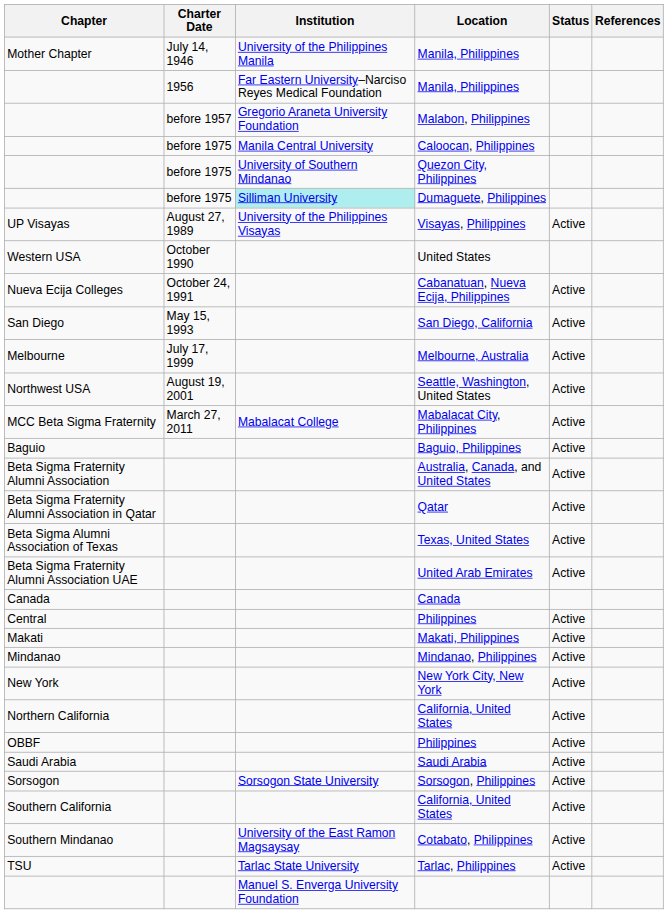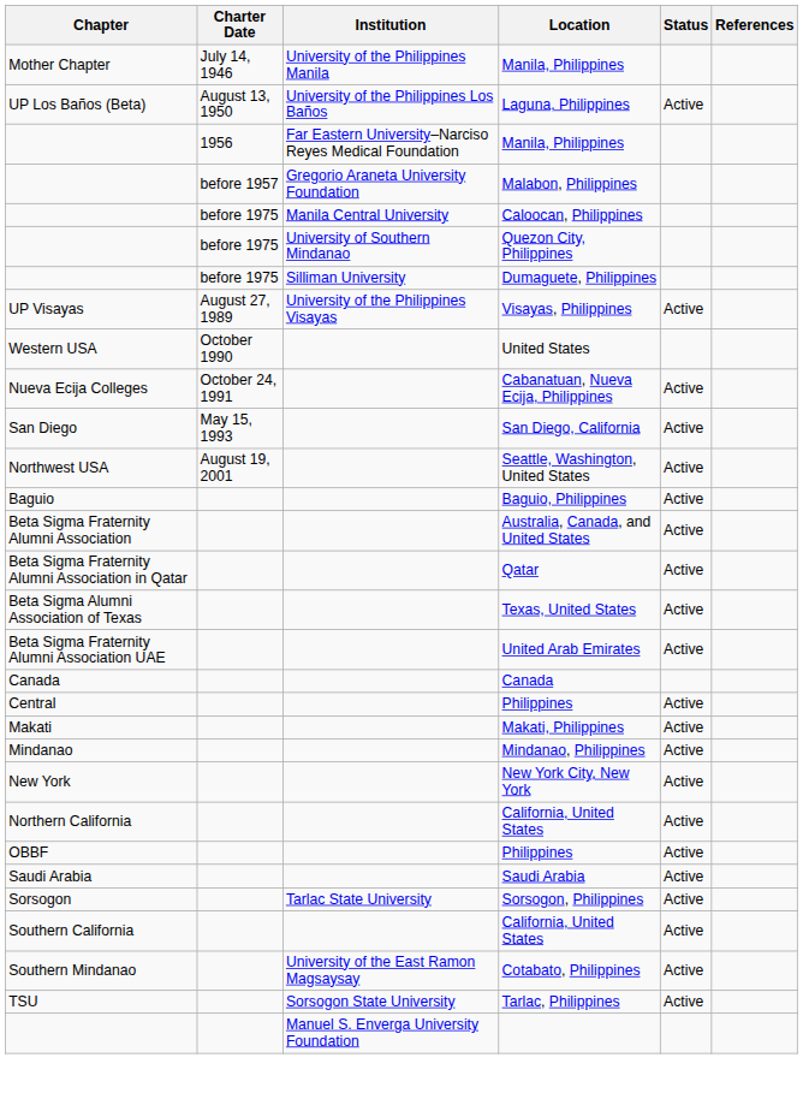+ row: UP Los Baños (Beta) | August 13, 1950 | University of the Philippines Los Baños | Laguna, Philippines | Active
Dumaguete, Philippines | Institution: paleturquoise background -> no background
- row: Melbourne | July 17, 1999 | Melbourne, Australia | Active
- row: MCC Beta Sigma Fraternity | March 27, 2011 | Mabalacat College | Mabalacat City, Philippines | Active
Sorsogon, Philippines | Institution: Sorsogon State University -> Tarlac State University
Tarlac, Philippines | Institution: Tarlac State University -> Sorsogon State University
